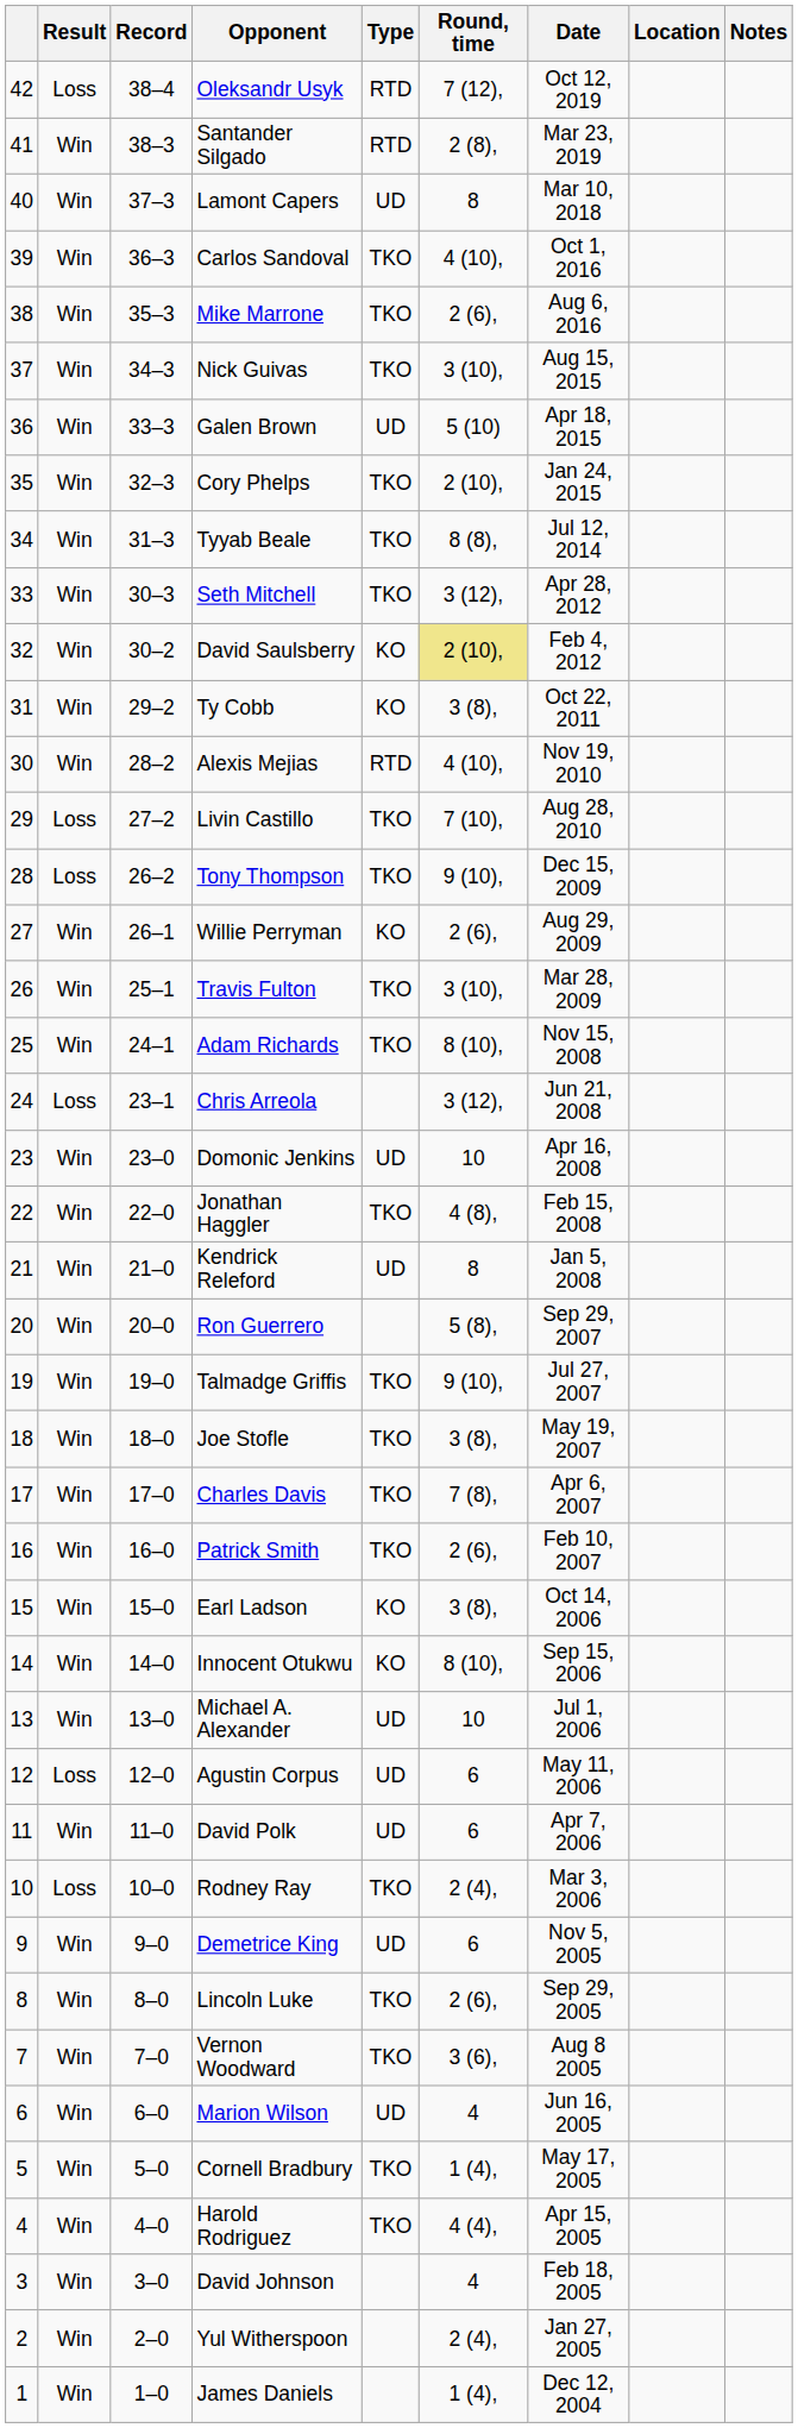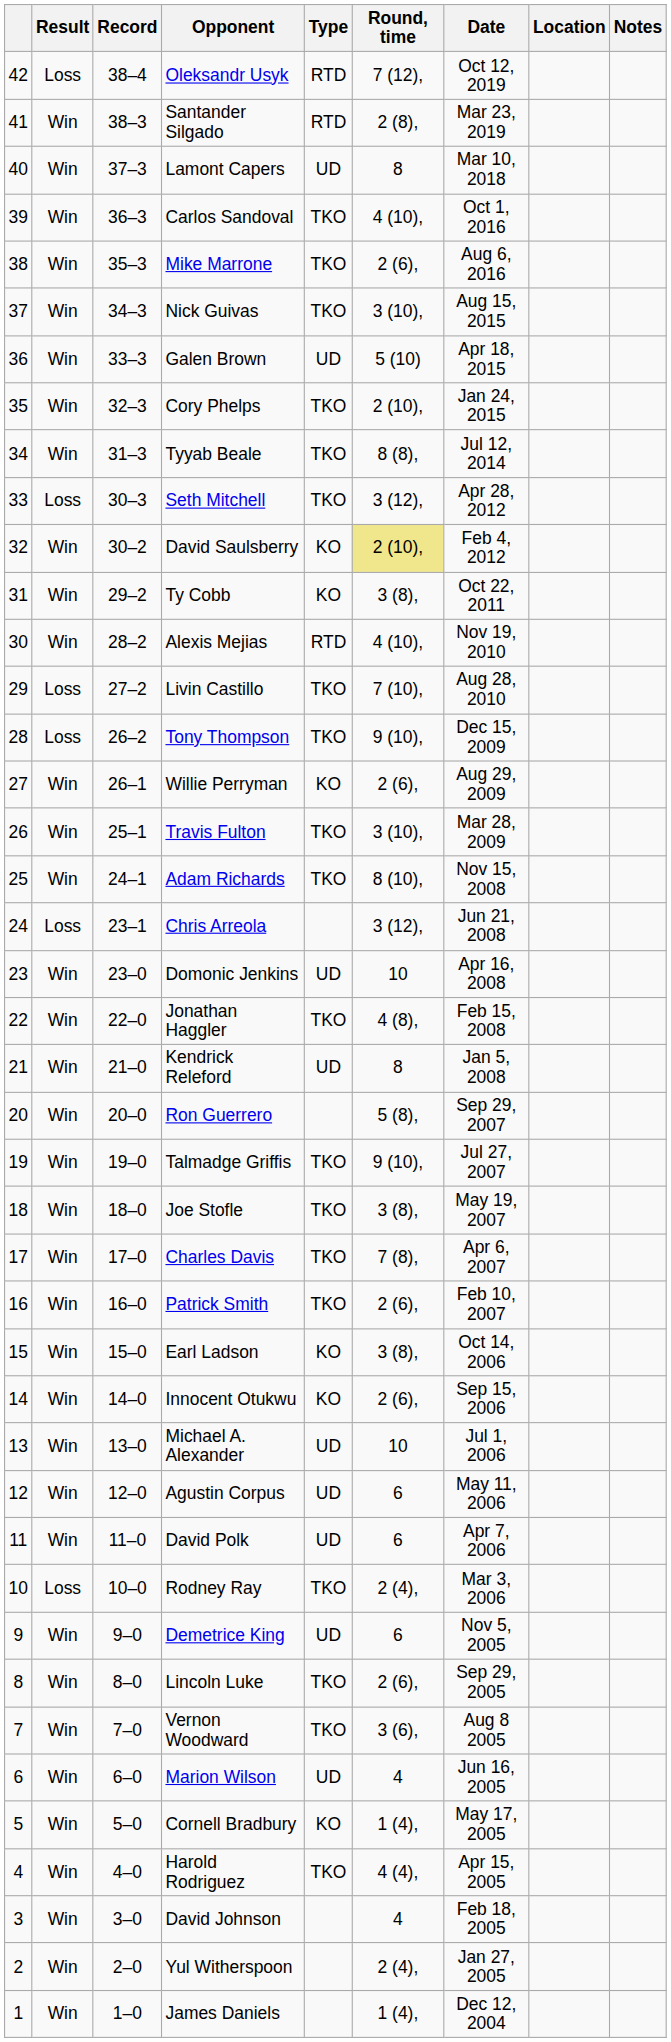Seth Mitchell | Result: Win -> Loss
Innocent Otukwu | Round, time: 8 (10), -> 2 (6),
Agustin Corpus | Result: Loss -> Win
Cornell Bradbury | Type: TKO -> KO
